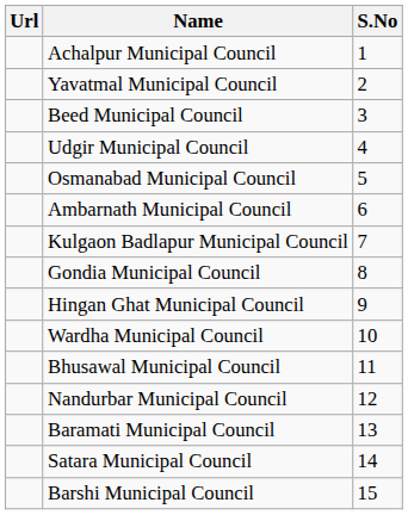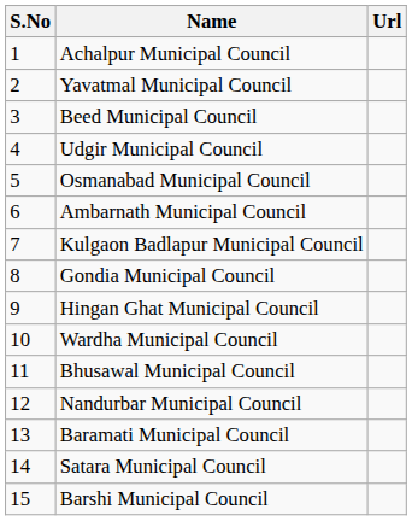columns swapped: S.No <-> Url
